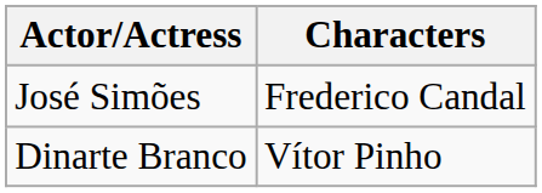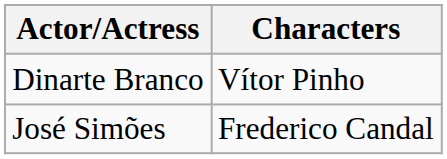rows swapped: José Simões <-> Dinarte Branco
